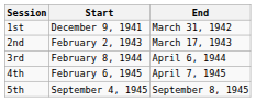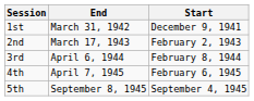columns swapped: Start <-> End
